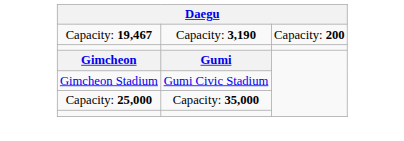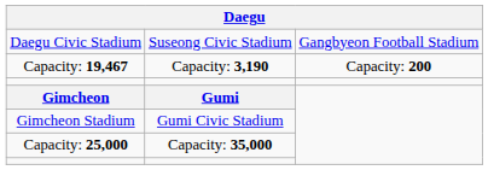+ row: Daegu Civic Stadium | Suseong Civic Stadium | Gangbyeon Football Stadium
